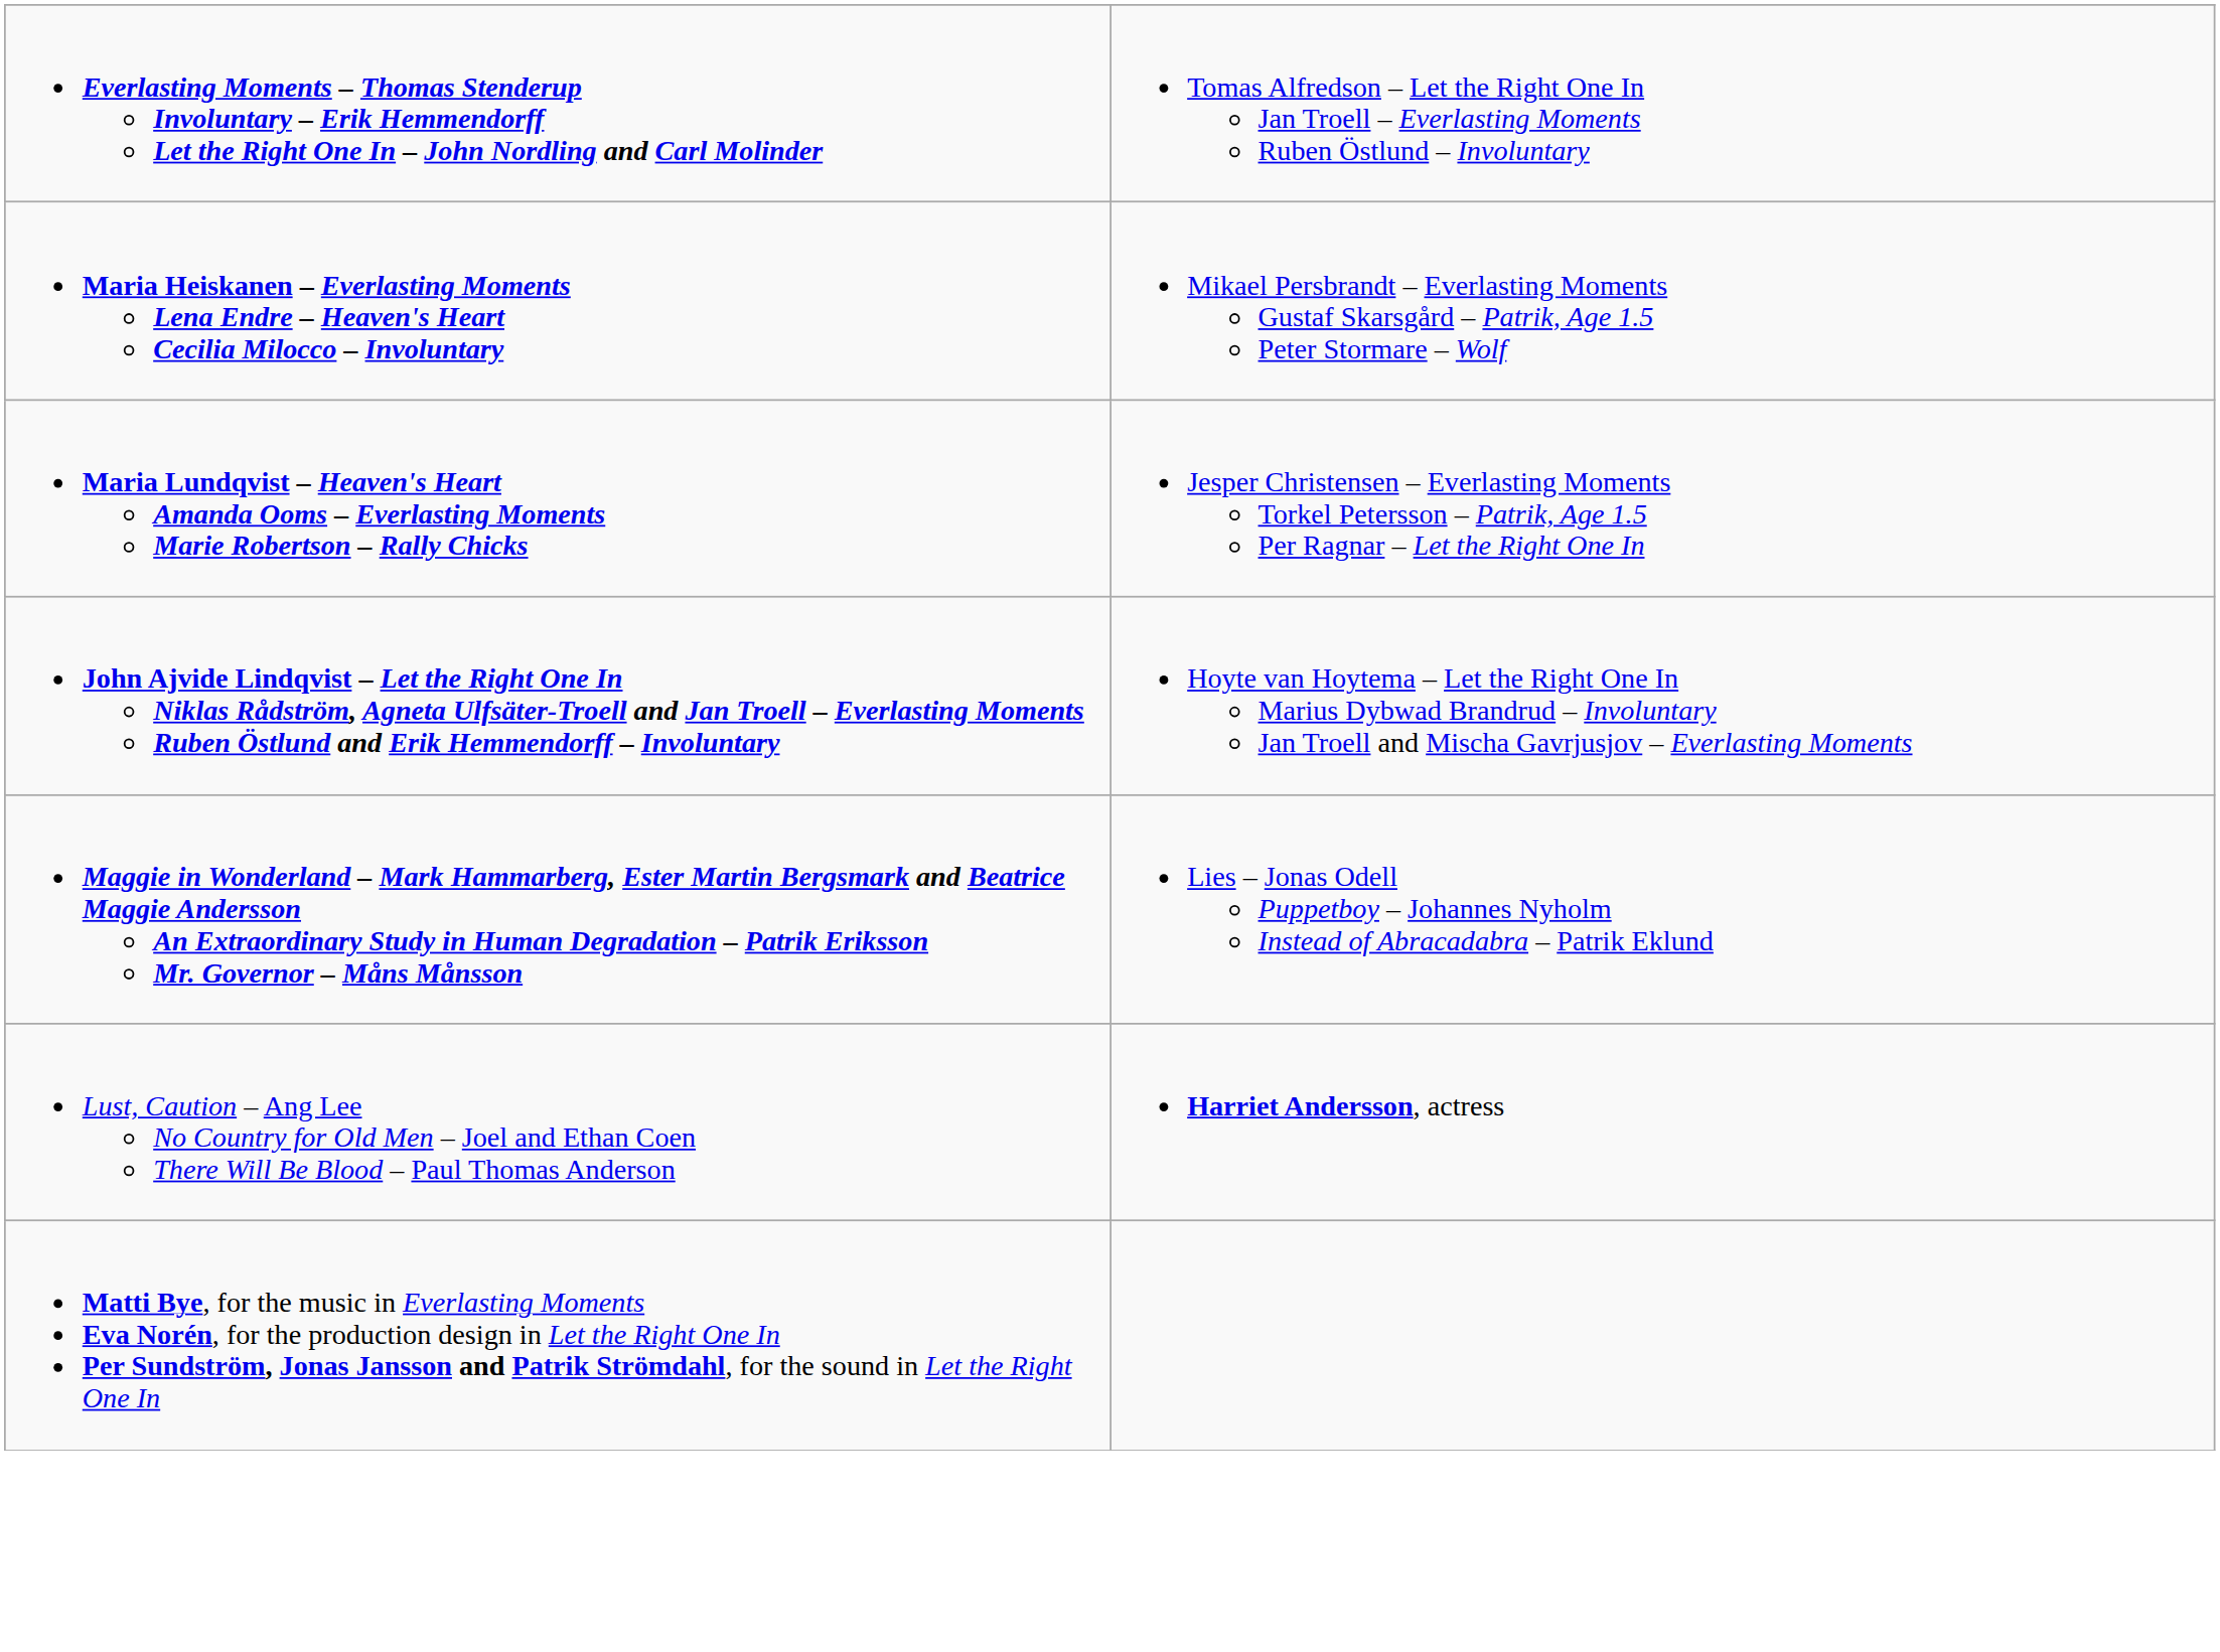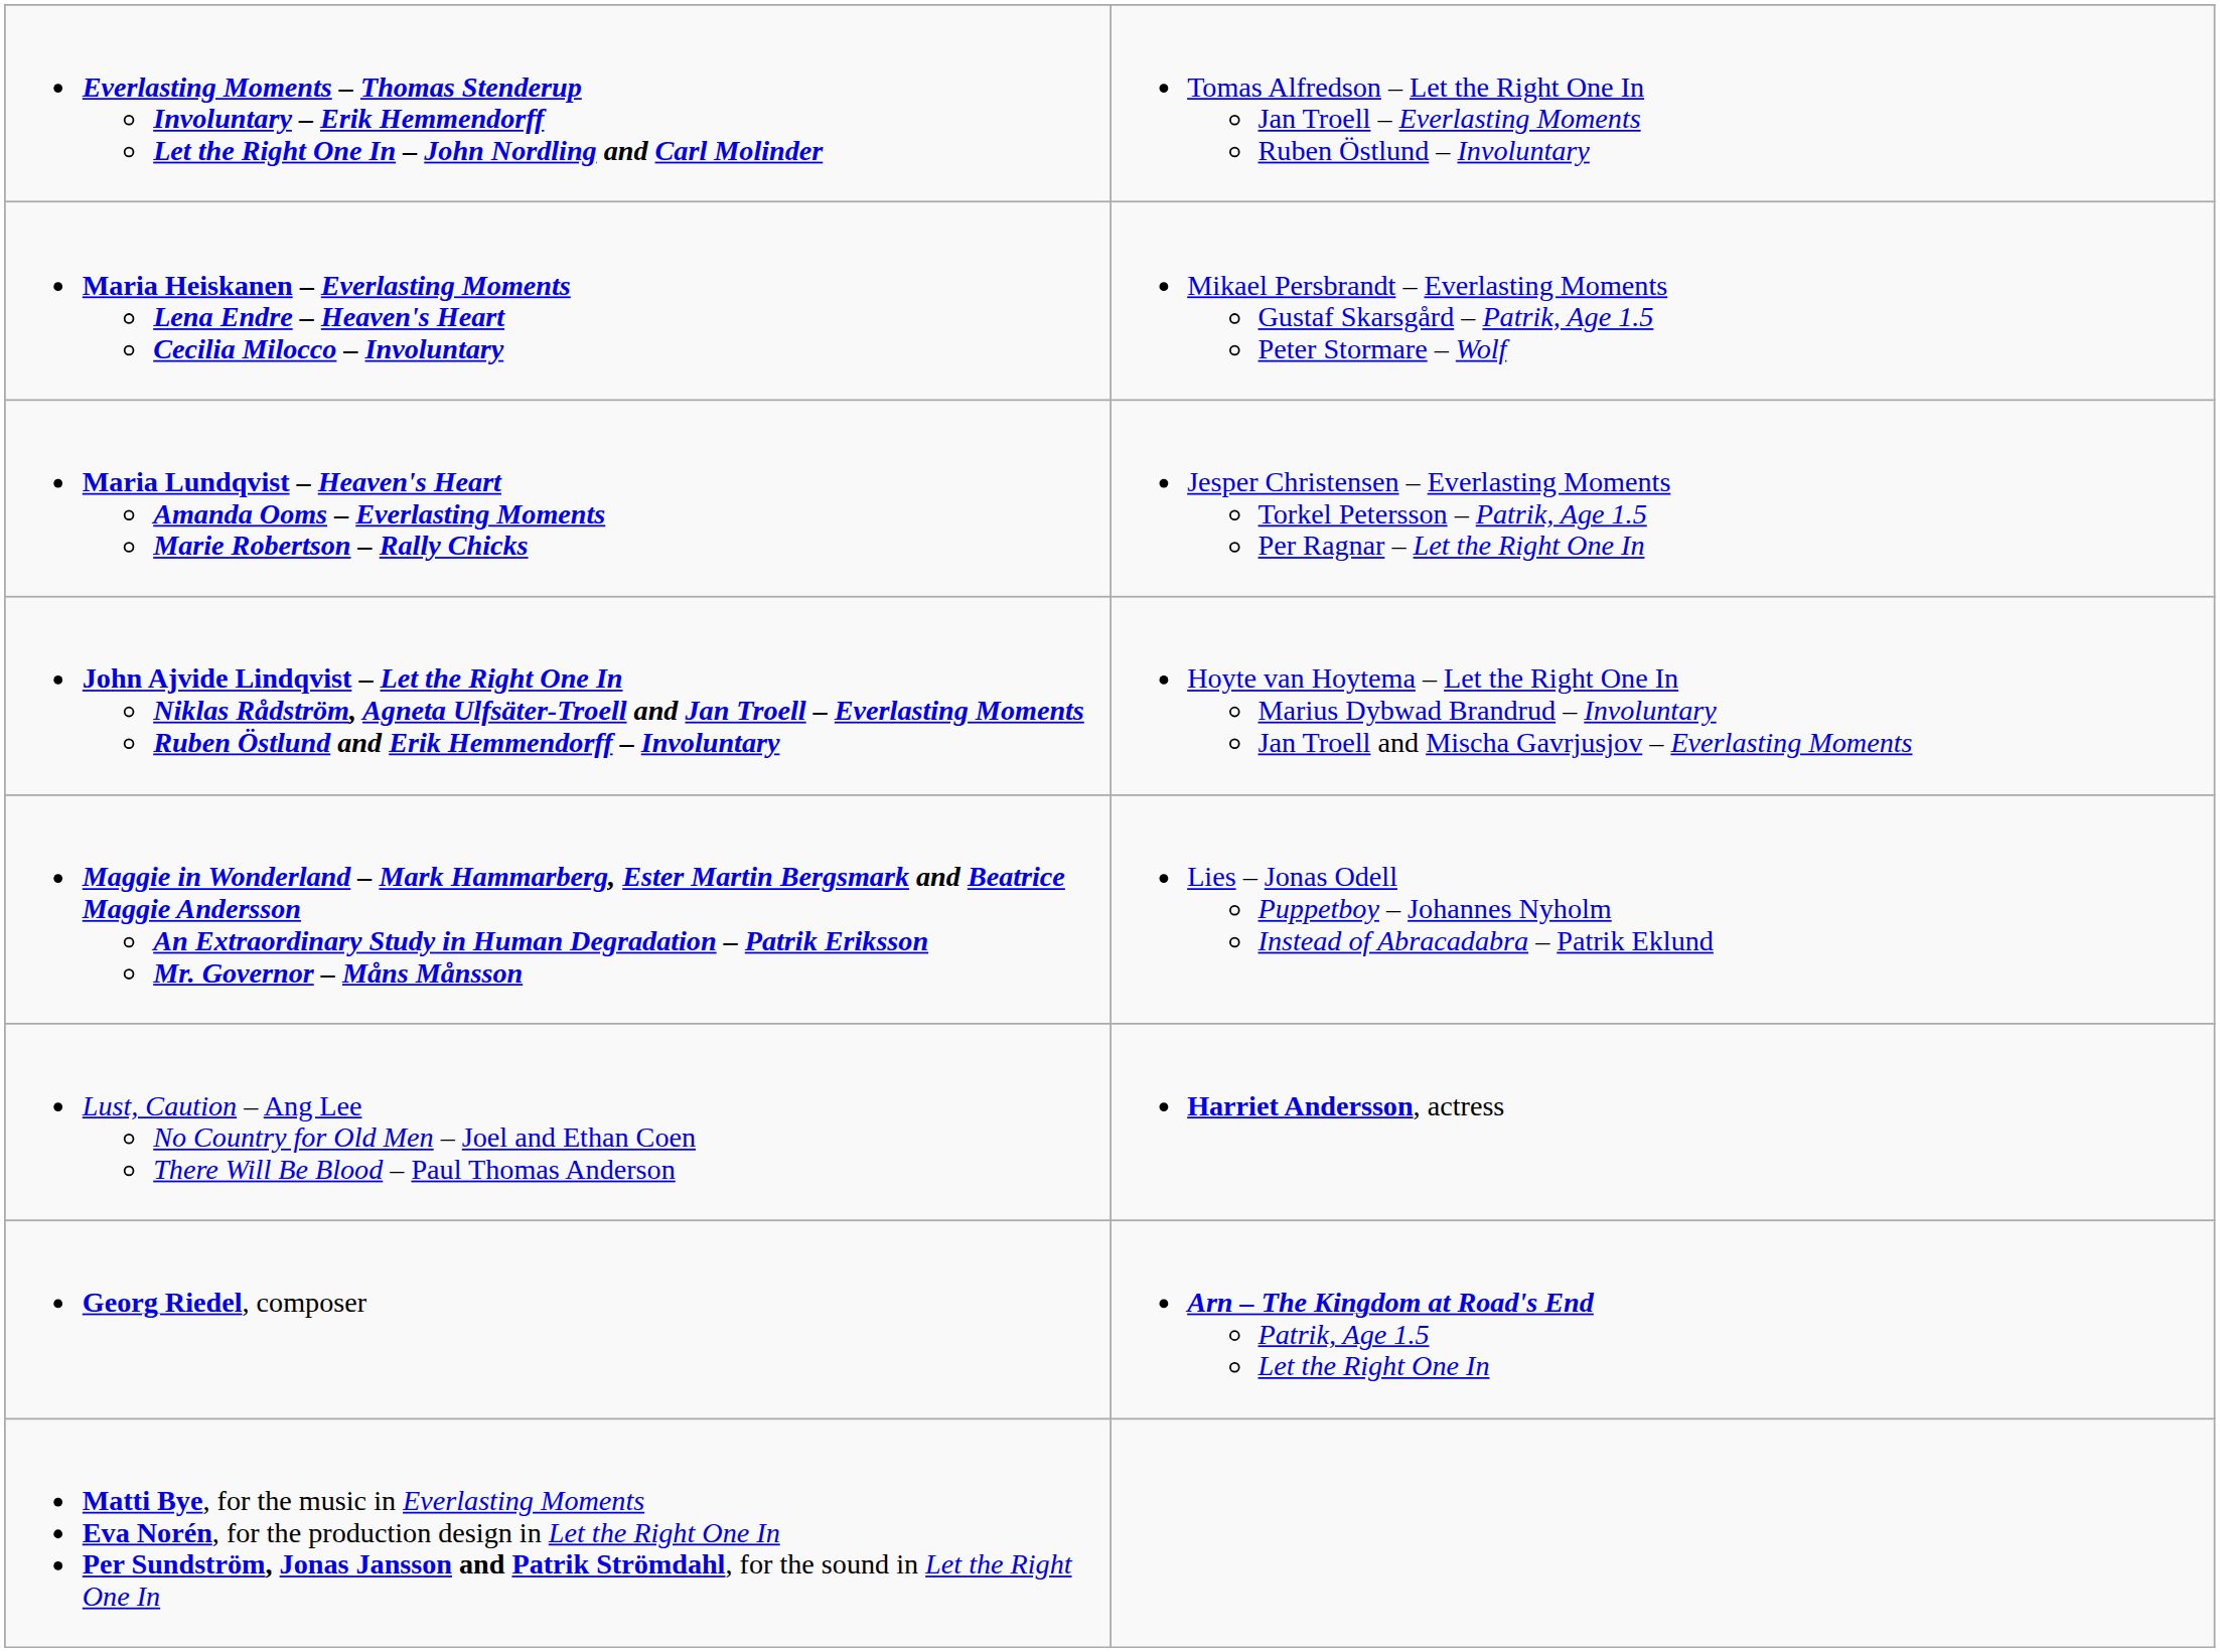+ row: Georg Riedel, composer | Arn – The Kingdom at Road's End Patrik, Age 1.5 Let the Right One In
